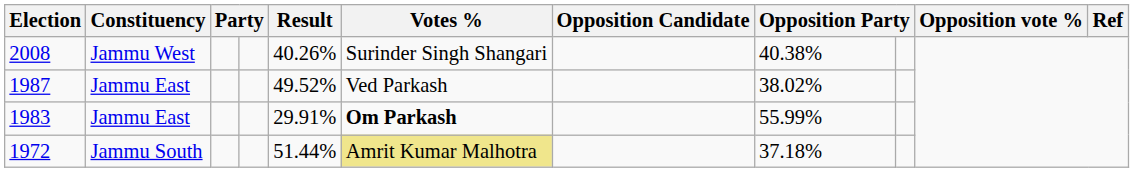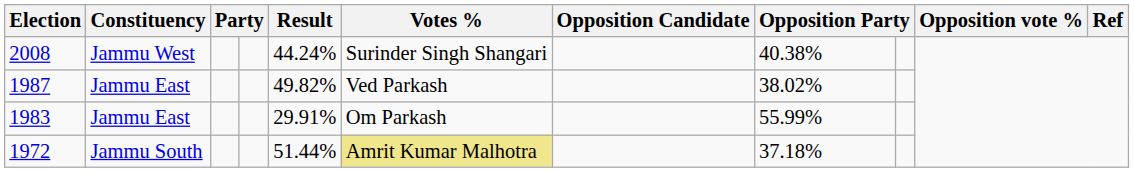2008 | Result: 40.26% -> 44.24%
1987 | Result: 49.52% -> 49.82%
1983 | Votes %: bold -> normal
